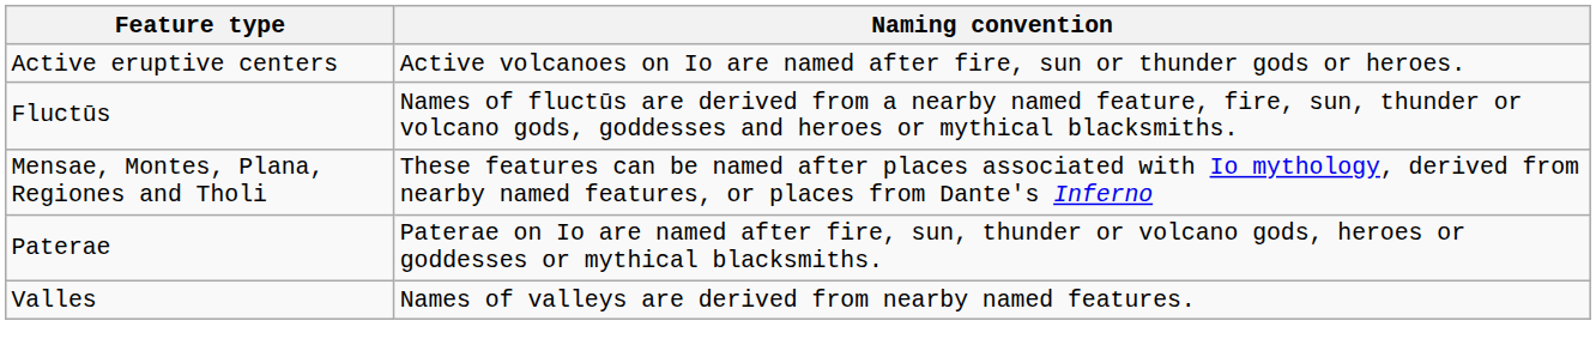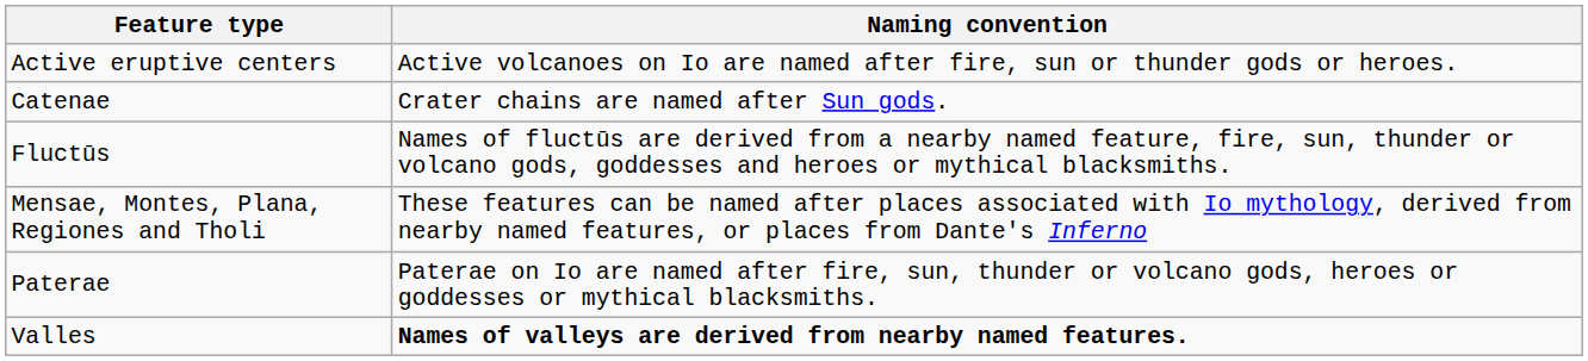+ row: Catenae | Crater chains are named after Sun gods.
Valles | Naming convention: normal -> bold
